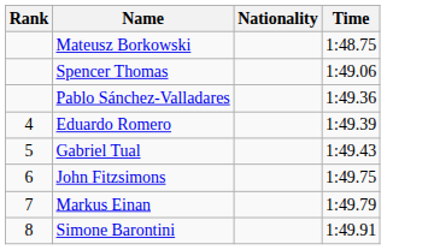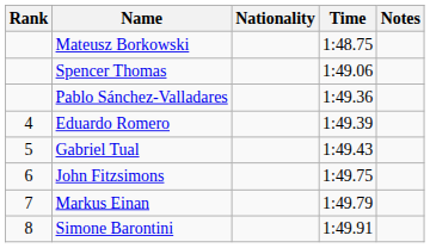+ column: Notes
